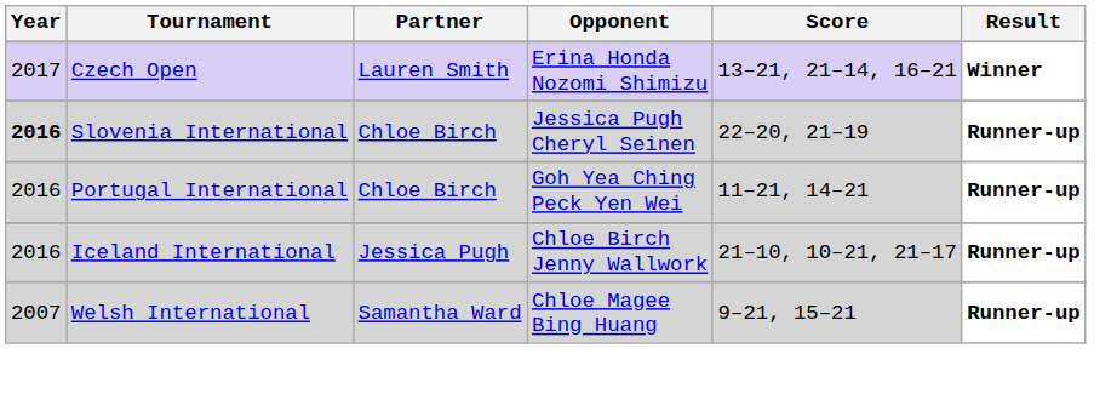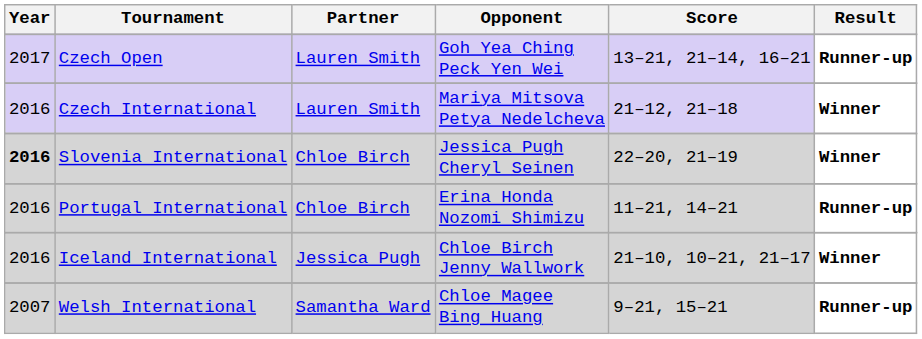Czech Open | Opponent: Erina Honda Nozomi Shimizu -> Goh Yea Ching Peck Yen Wei
Czech Open | Result: Winner -> Runner-up
+ row: 2016 | Czech International | Lauren Smith | Mariya Mitsova Petya Nedelcheva | 21–12, 21–18 | Winner
Slovenia International | Result: Runner-up -> Winner
Portugal International | Opponent: Goh Yea Ching Peck Yen Wei -> Erina Honda Nozomi Shimizu
Iceland International | Result: Runner-up -> Winner
